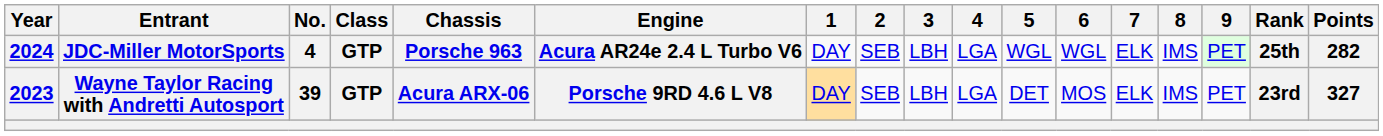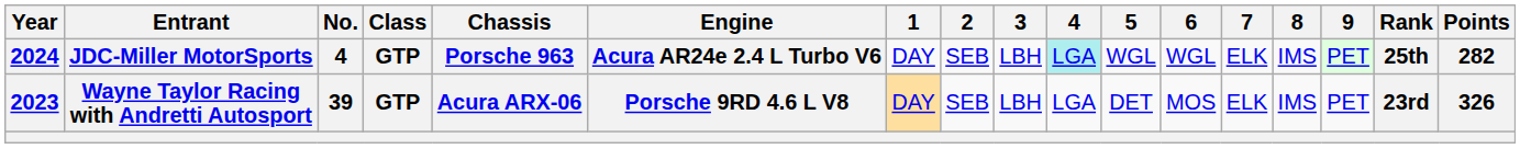JDC-Miller MotorSports | 4: no background -> paleturquoise background
Wayne Taylor Racing with Andretti Autosport | Points: 327 -> 326
